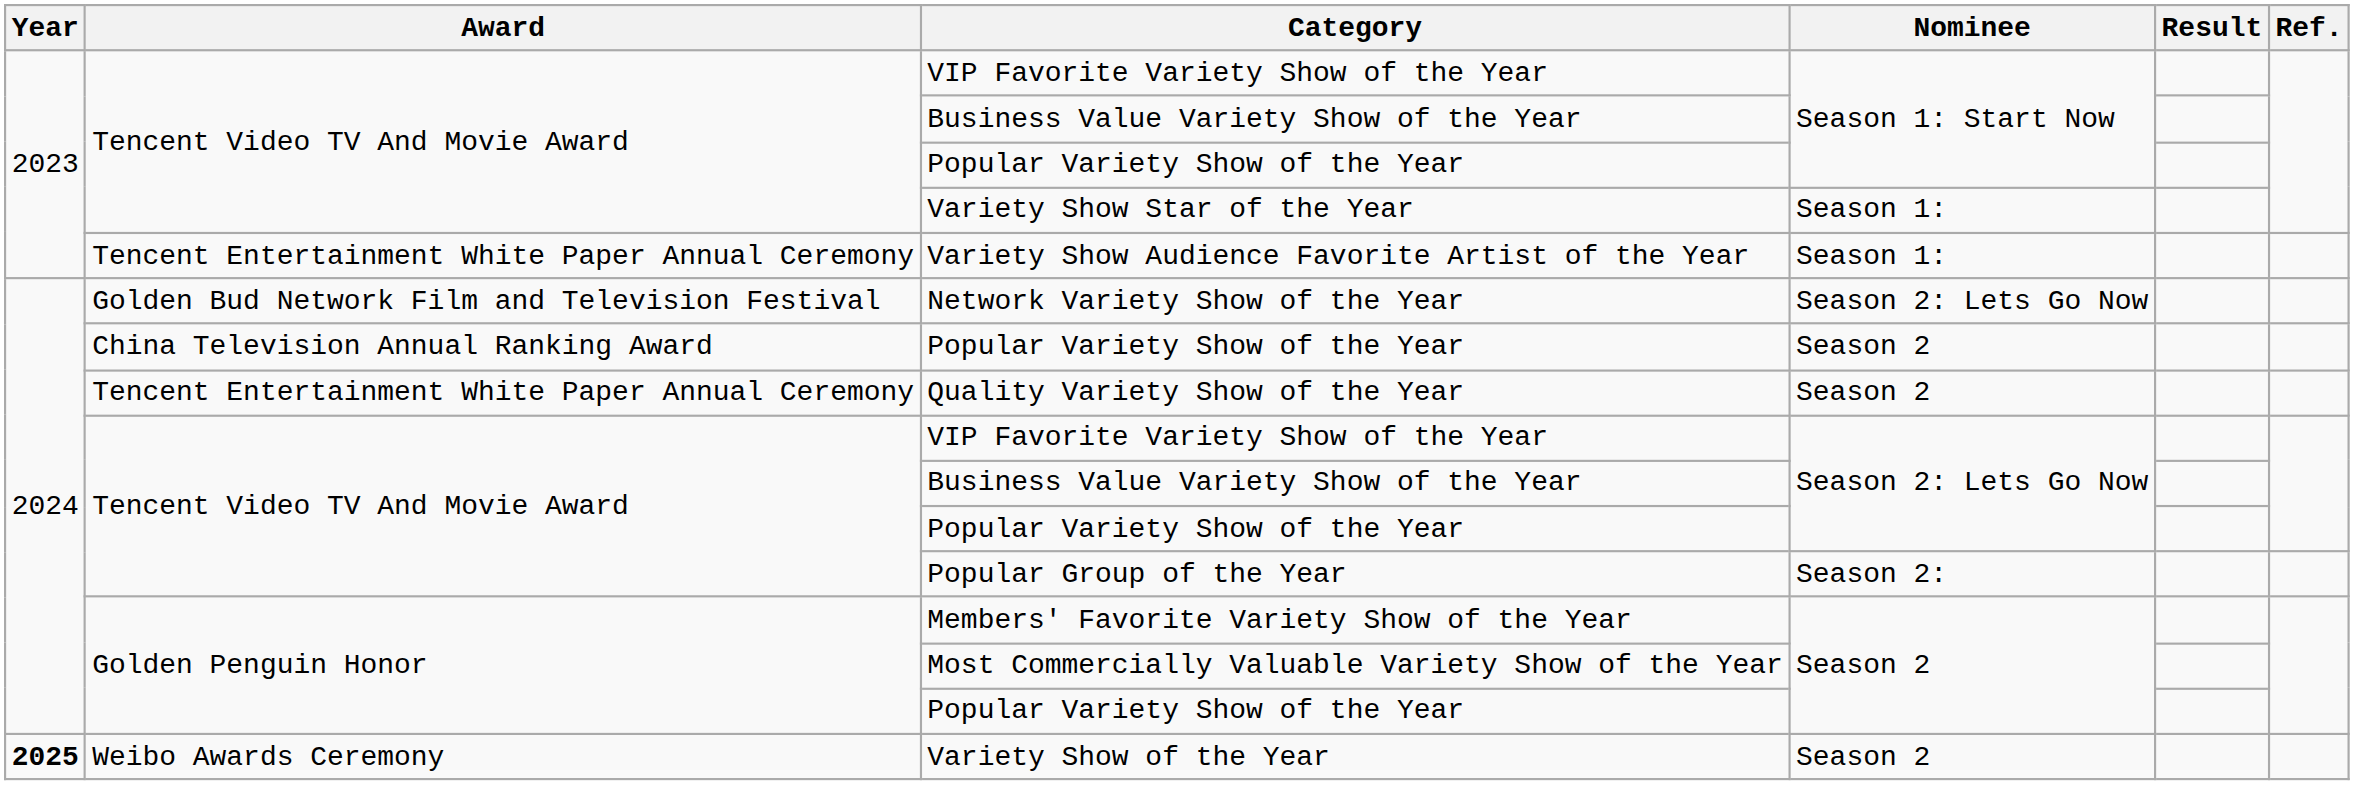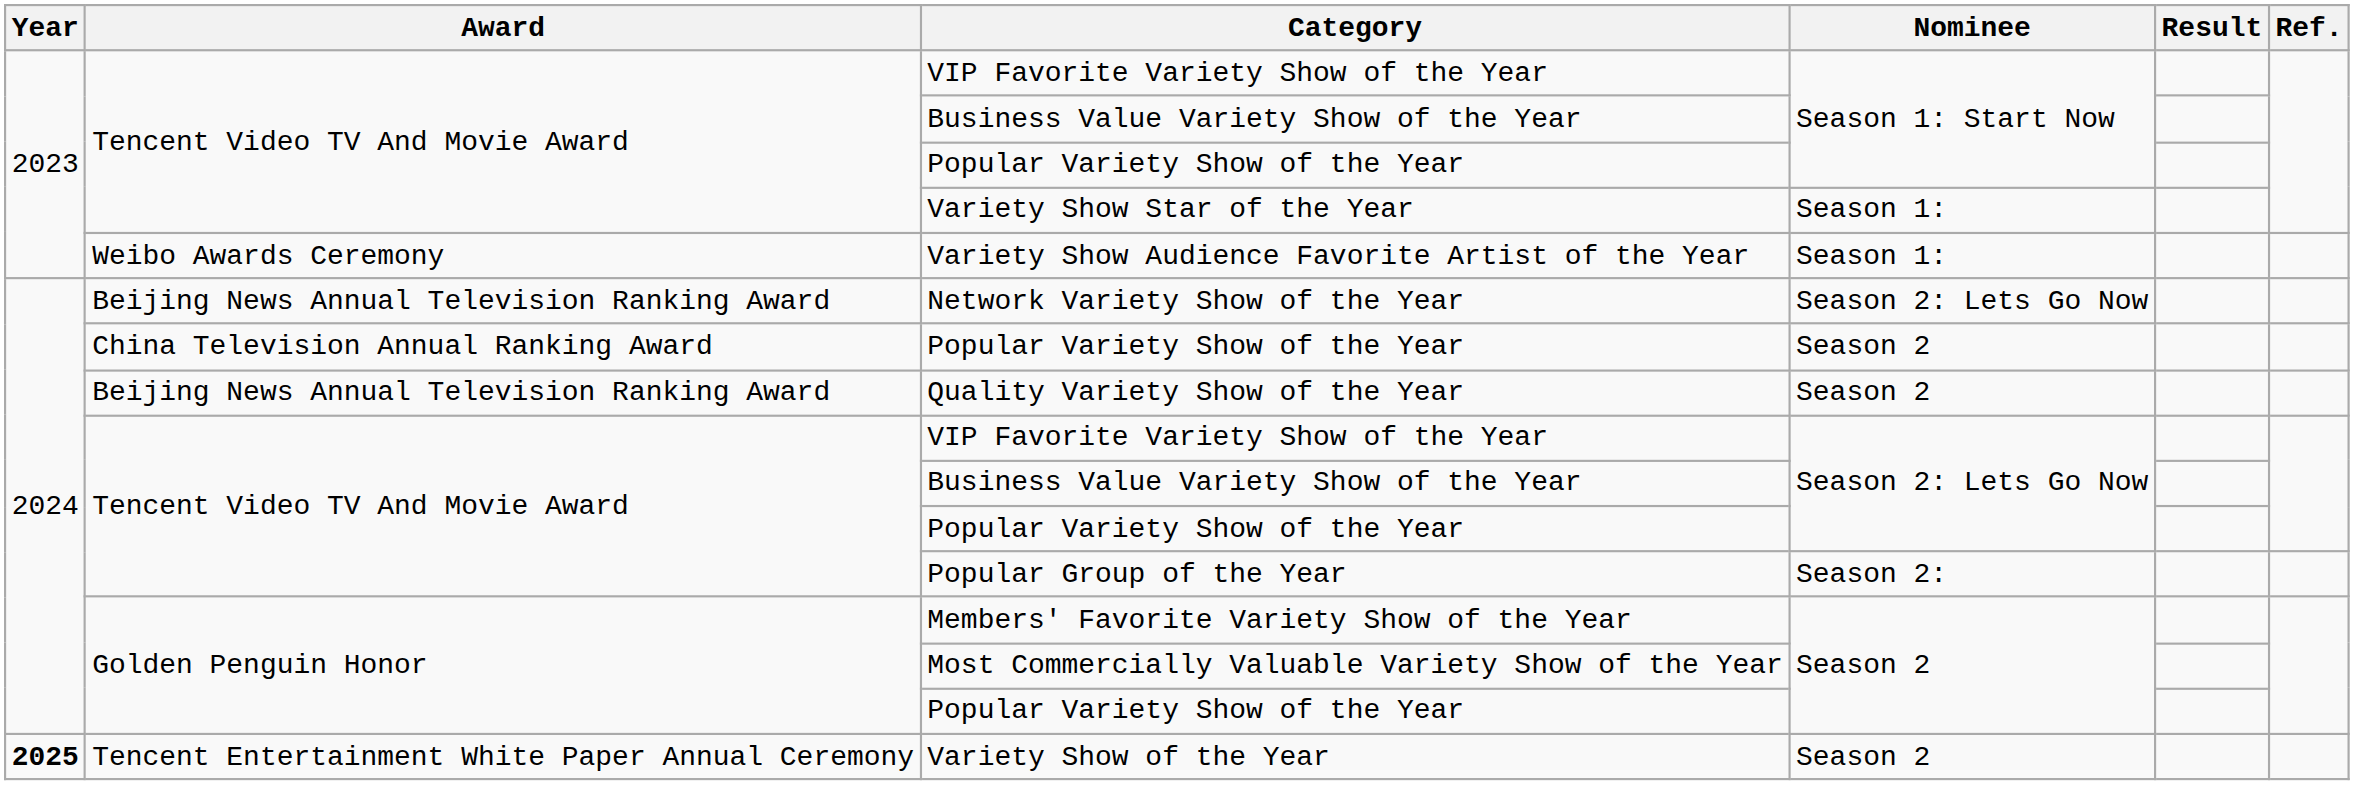Variety Show Audience Favorite Artist of the Year | Award: Tencent Entertainment White Paper Annual Ceremony -> Weibo Awards Ceremony
Network Variety Show of the Year | Award: Golden Bud Network Film and Television Festival -> Beijing News Annual Television Ranking Award
Quality Variety Show of the Year | Award: Tencent Entertainment White Paper Annual Ceremony -> Beijing News Annual Television Ranking Award
Variety Show of the Year | Award: Weibo Awards Ceremony -> Tencent Entertainment White Paper Annual Ceremony
